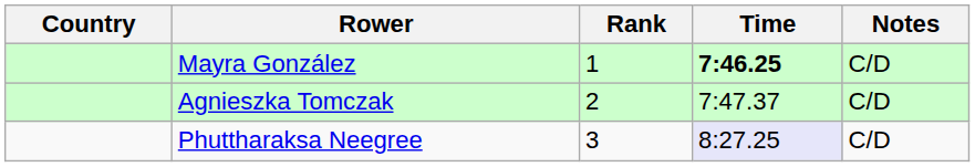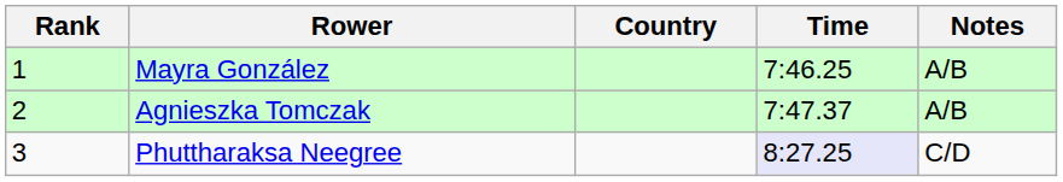columns swapped: Rank <-> Country
Mayra González | Time: bold -> normal
Mayra González | Notes: C/D -> A/B
Agnieszka Tomczak | Notes: C/D -> A/B
